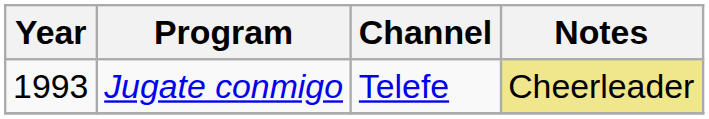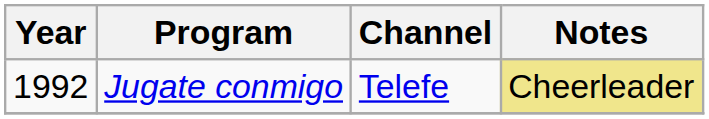Jugate conmigo | Year: 1993 -> 1992
